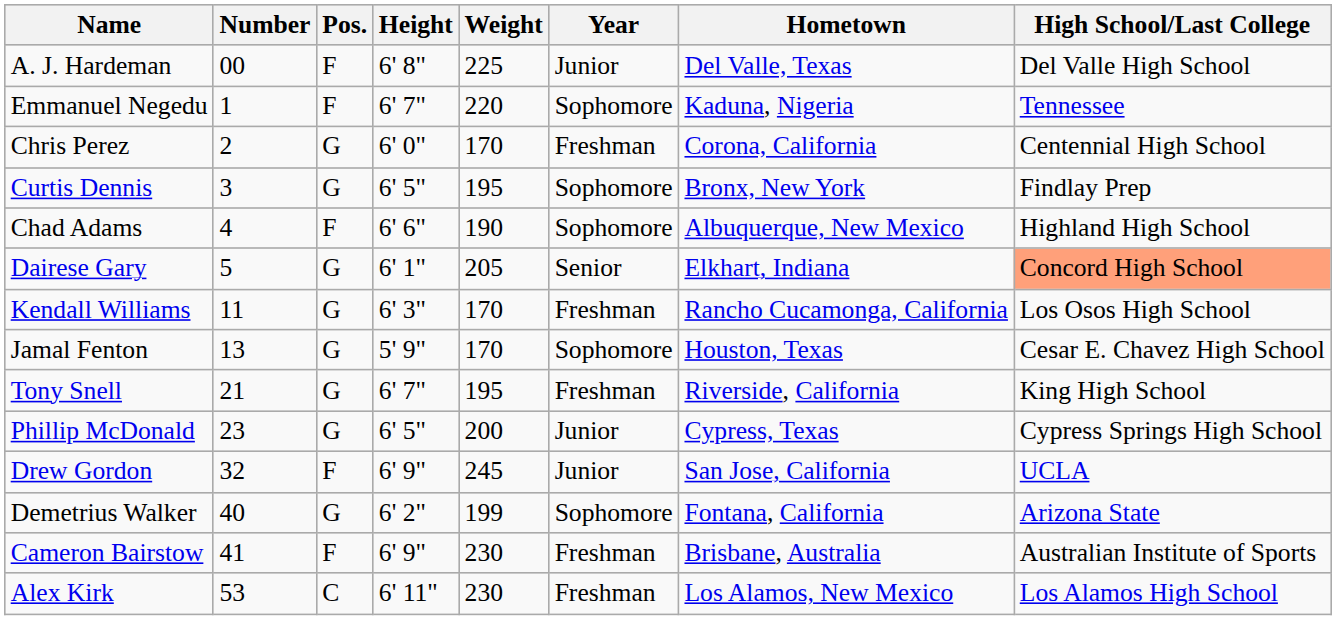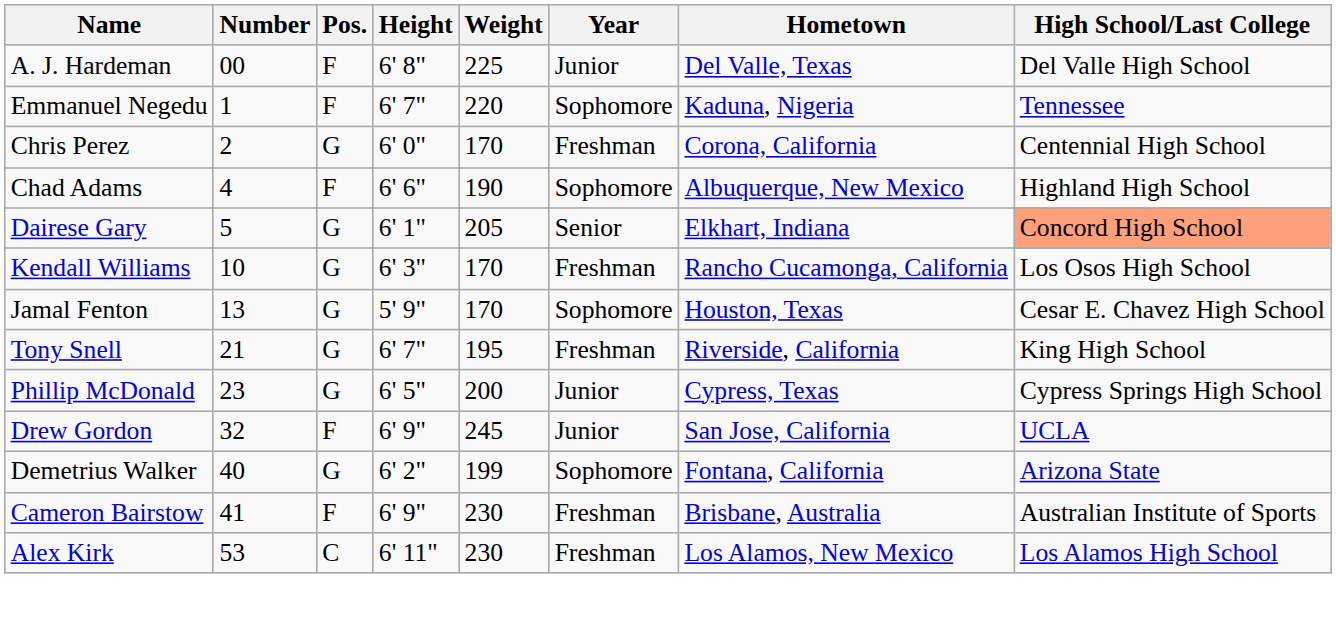- row: Curtis Dennis | 3 | G | 6' 5" | 195 | Sophomore | Bronx, New York | Findlay Prep
Kendall Williams | Number: 11 -> 10
